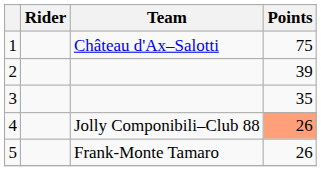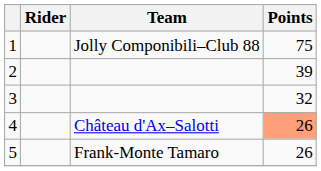1 | Team: Château d'Ax–Salotti -> Jolly Componibili–Club 88
3 | Points: 35 -> 32
4 | Team: Jolly Componibili–Club 88 -> Château d'Ax–Salotti
